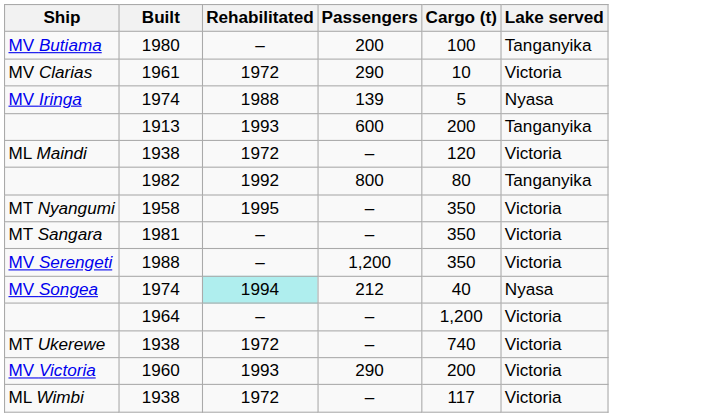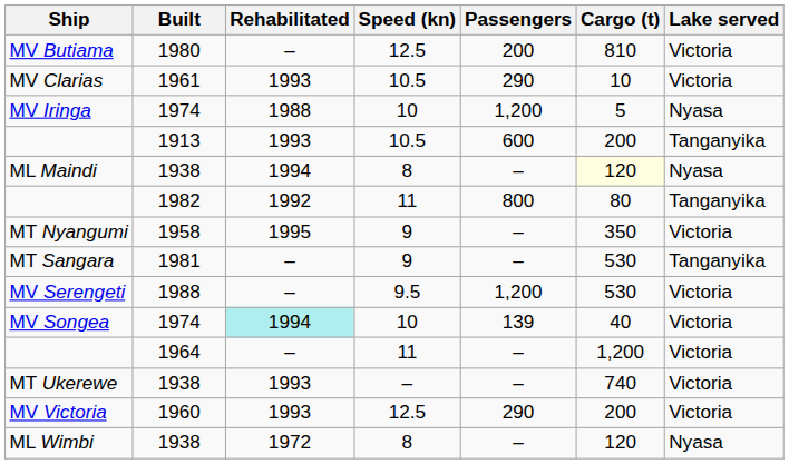+ column: Speed (kn) | 12.5 | 10.5 | 10 | 10.5 | 8 | 11 | 9 | 9 | 9.5 | 10 | 11 | – | 12.5 | 8
MV Butiama | Cargo (t): 100 -> 810
MV Butiama | Lake served: Tanganyika -> Victoria
MV Clarias | Rehabilitated: 1972 -> 1993
MV Iringa | Passengers: 139 -> 1,200
ML Maindi | Rehabilitated: 1972 -> 1994
ML Maindi | Cargo (t): no background -> lightyellow background
ML Maindi | Lake served: Victoria -> Nyasa
MT Sangara | Cargo (t): 350 -> 530
MT Sangara | Lake served: Victoria -> Tanganyika
MV Serengeti | Cargo (t): 350 -> 530
MV Songea | Passengers: 212 -> 139
MV Songea | Lake served: Nyasa -> Victoria
MT Ukerewe | Rehabilitated: 1972 -> 1993
ML Wimbi | Cargo (t): 117 -> 120
ML Wimbi | Lake served: Victoria -> Nyasa
